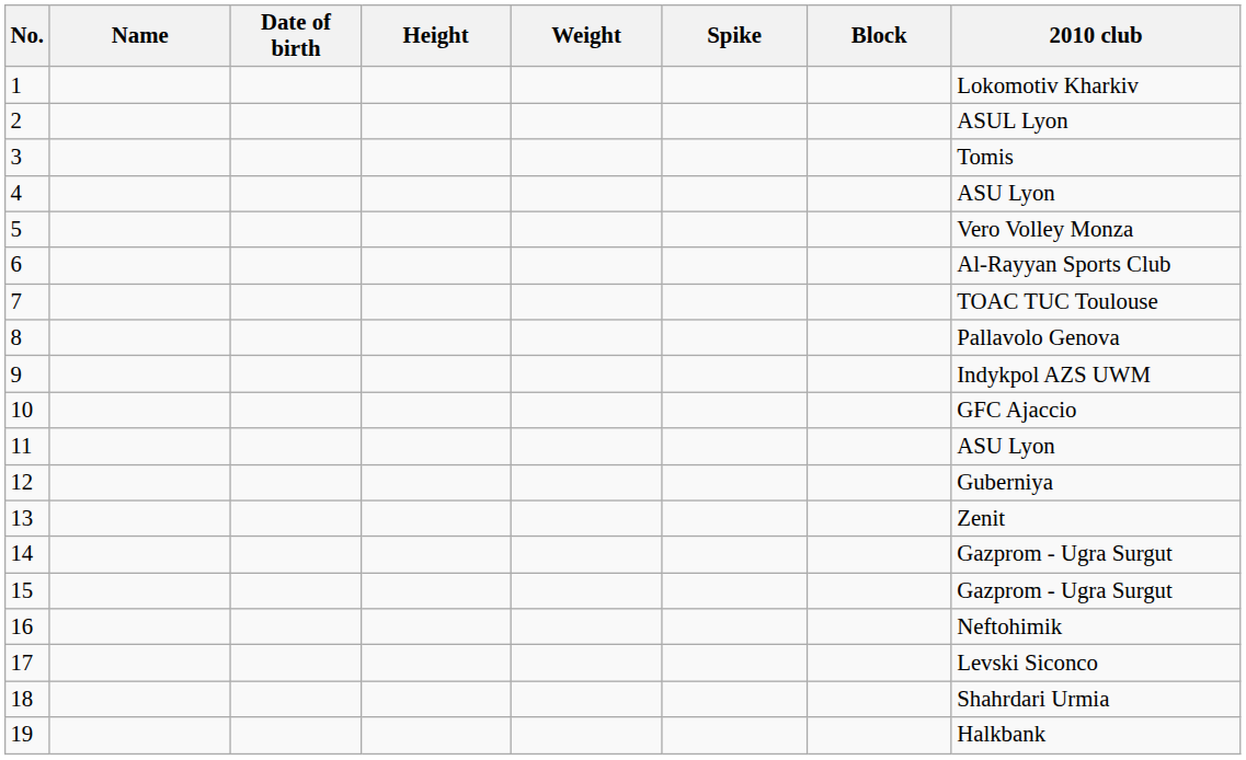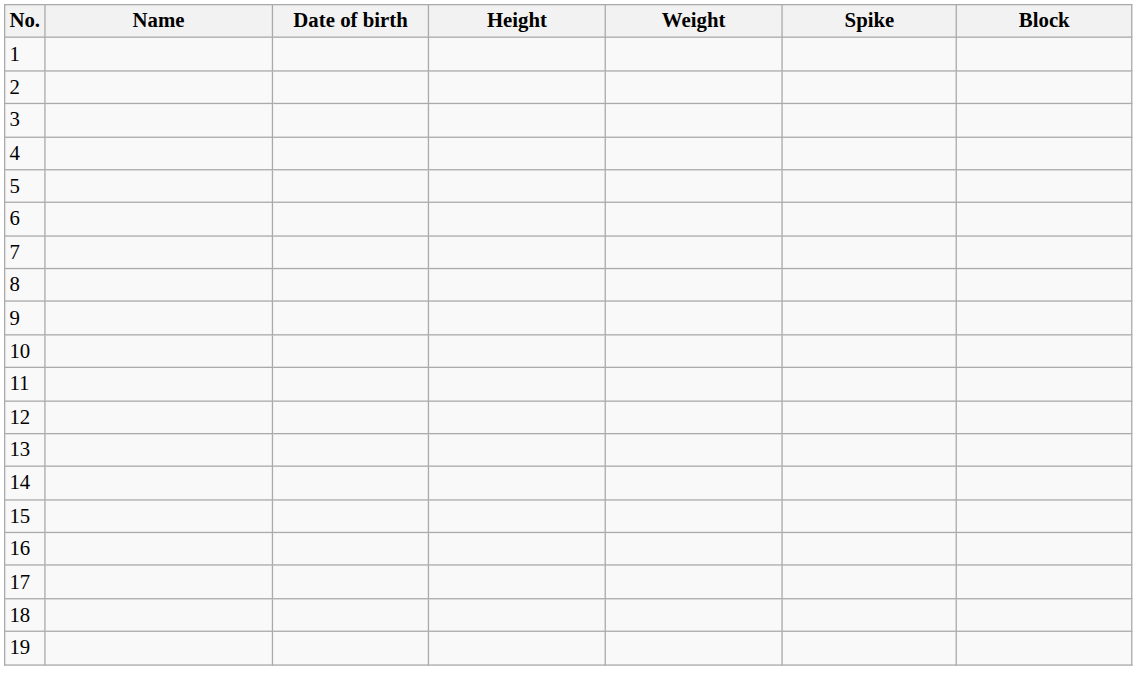- column: 2010 club | Lokomotiv Kharkiv | ASUL Lyon | Tomis | ASU Lyon | Vero Volley Monza | Al-Rayyan Sports Club | TOAC TUC Toulouse | Pallavolo Genova | Indykpol AZS UWM | GFC Ajaccio | ASU Lyon | Guberniya | Zenit | Gazprom - Ugra Surgut | Gazprom - Ugra Surgut | Neftohimik | Levski Siconco | Shahrdari Urmia | Halkbank
